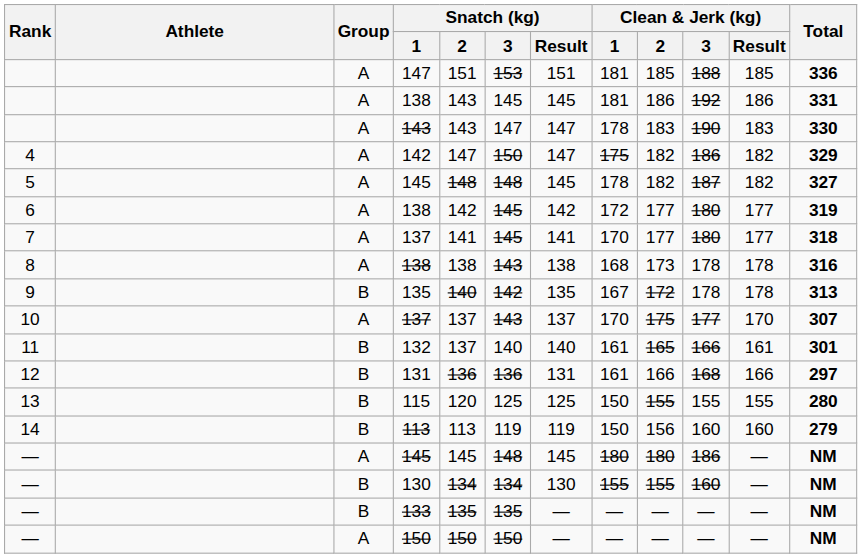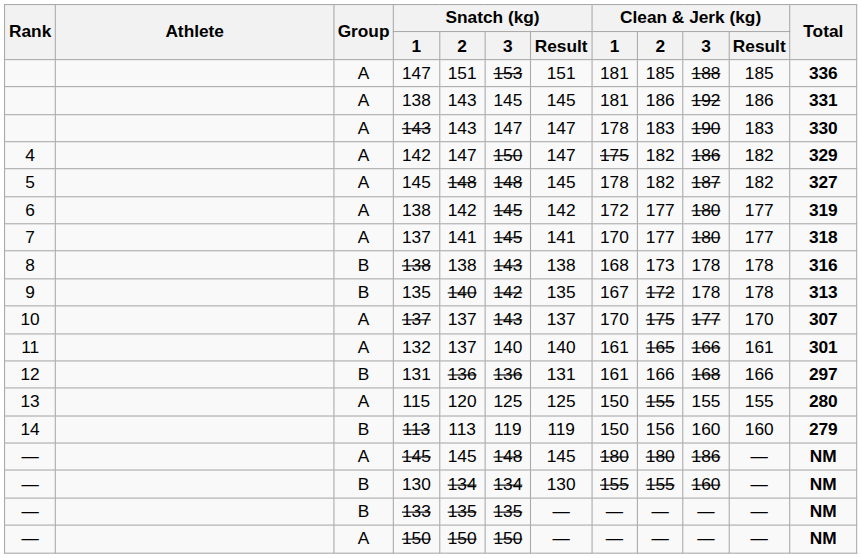8 / 138 | Group: A -> B
132 | Group: B -> A
115 | Group: B -> A
